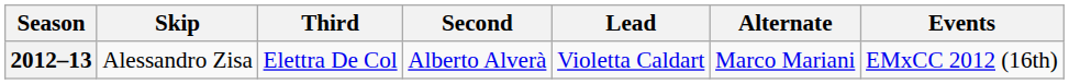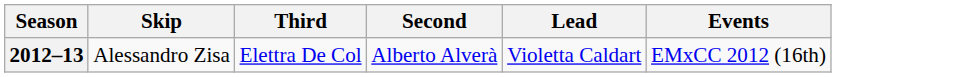- column: Alternate | Marco Mariani
